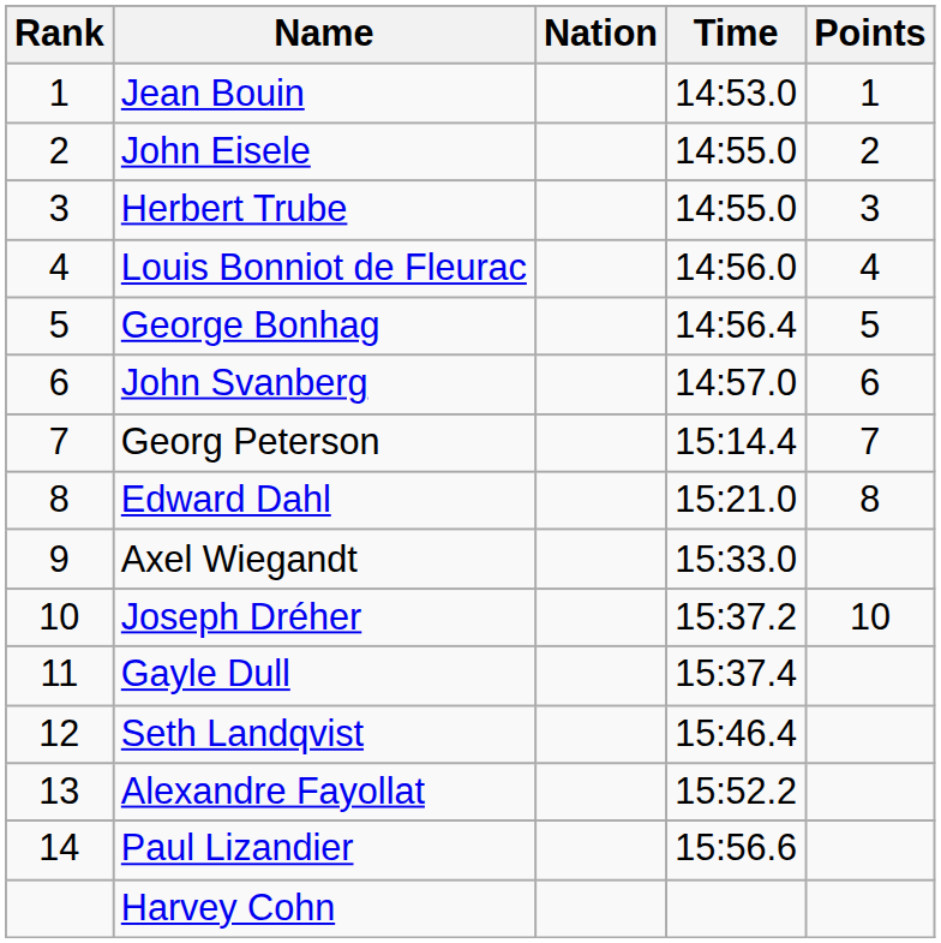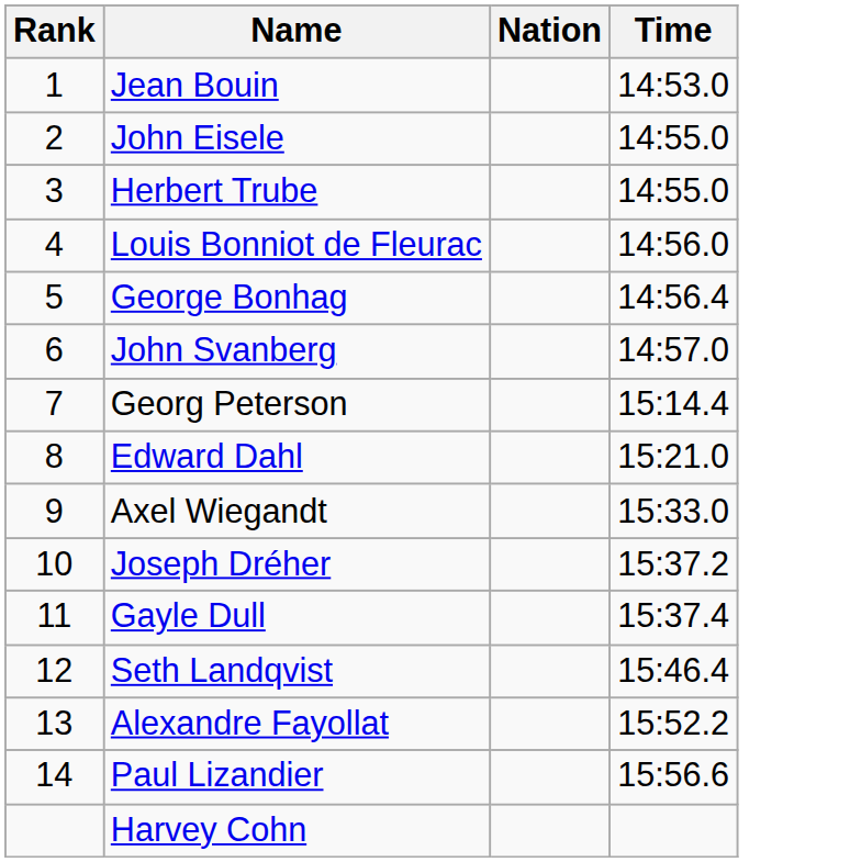- column: Points | 1 | 2 | 3 | 4 | 5 | 6 | 7 | 8 | 10
